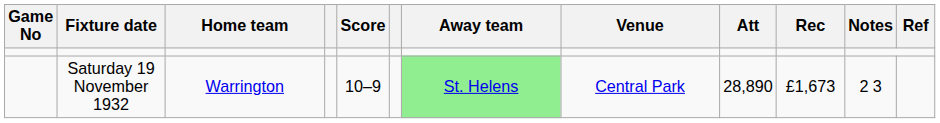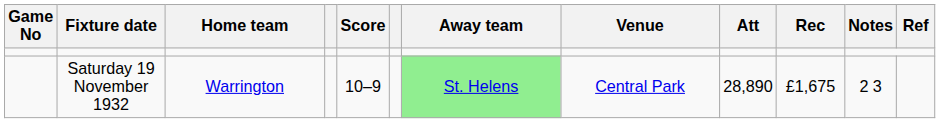Saturday 19 November 1932 | Rec: £1,673 -> £1,675
